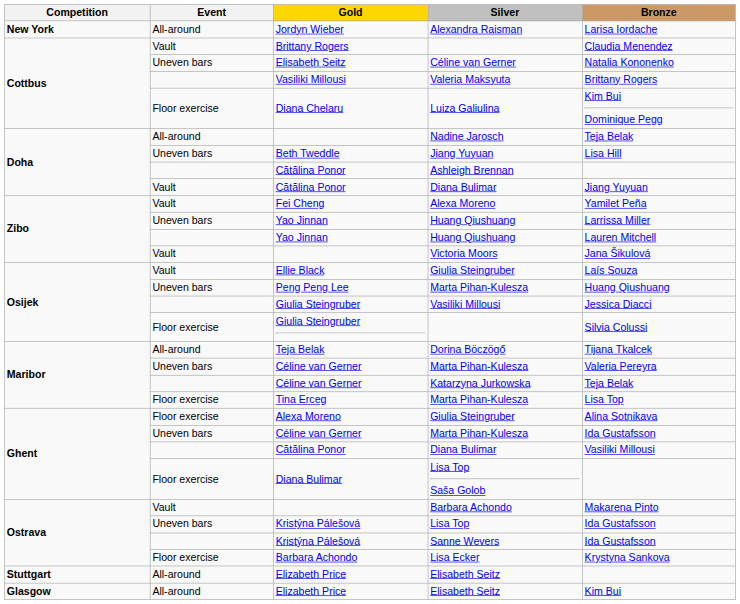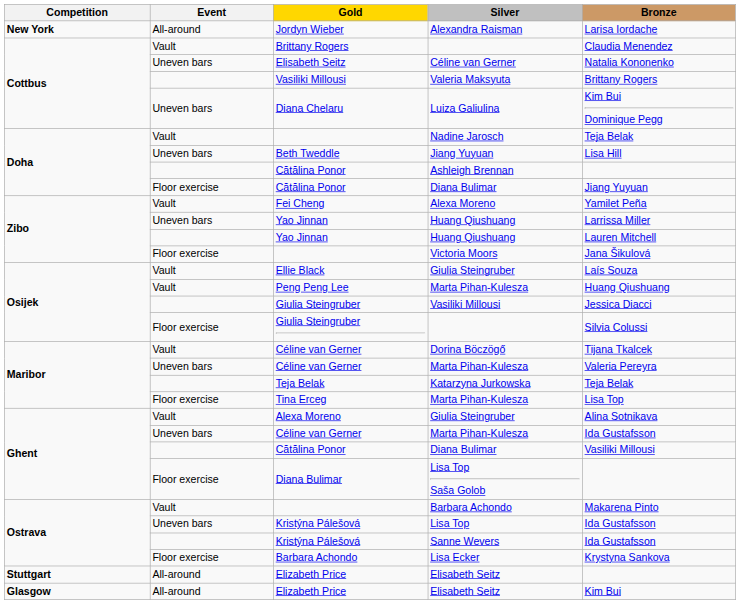Luiza Galiulina | Event: Floor exercise -> Uneven bars
Nadine Jarosch | Event: All-around -> Vault
Doha / Diana Bulimar | Event: Vault -> Floor exercise
Victoria Moors | Event: Vault -> Floor exercise
Osijek / Marta Pihan-Kulesza | Event: Uneven bars -> Vault
Dorina Böczögő | Event: All-around -> Vault
Dorina Böczögő | Gold: Teja Belak -> Céline van Gerner
Katarzyna Jurkowska | Gold: Céline van Gerner -> Teja Belak
Ghent / Giulia Steingruber | Event: Floor exercise -> Vault
